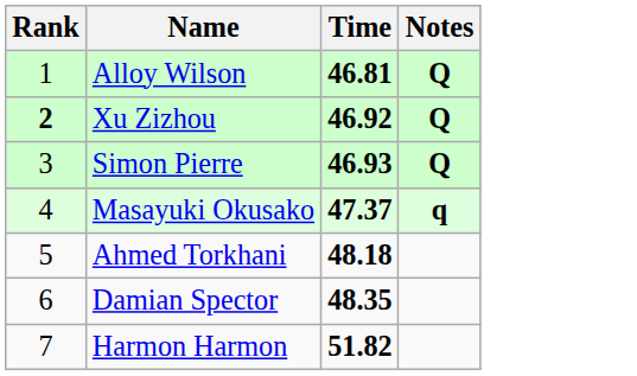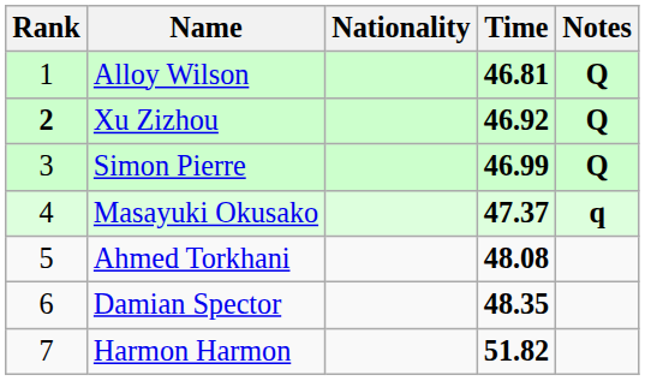+ column: Nationality
Simon Pierre | Time: 46.93 -> 46.99
Ahmed Torkhani | Time: 48.18 -> 48.08
